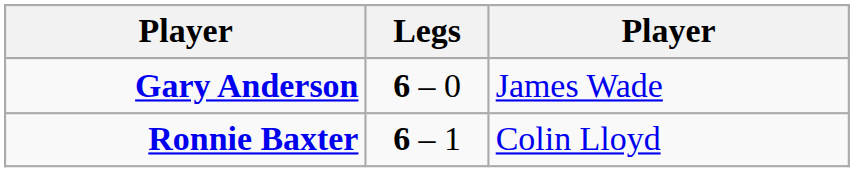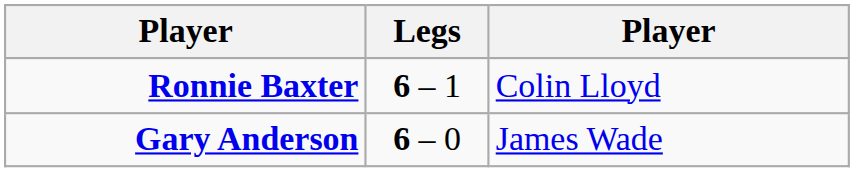rows swapped: Gary Anderson <-> Ronnie Baxter
